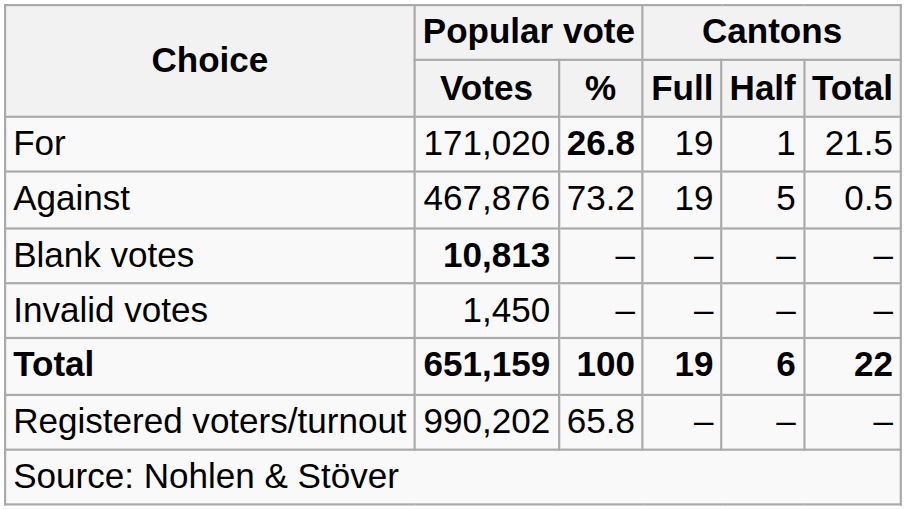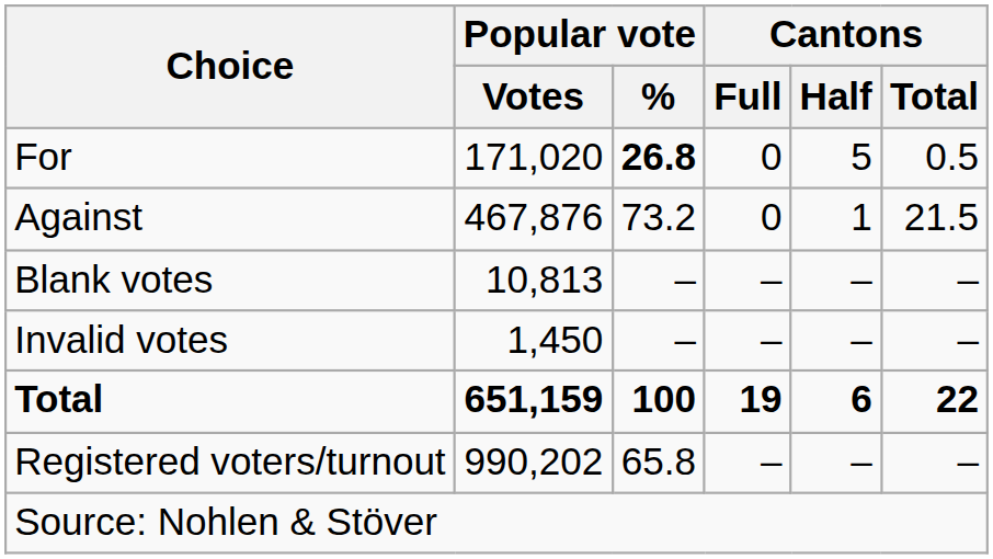For | Cantons / Full: 19 -> 0
For | Cantons / Half: 1 -> 5
For | Cantons / Total: 21.5 -> 0.5
Against | Cantons / Full: 19 -> 0
Against | Cantons / Half: 5 -> 1
Against | Cantons / Total: 0.5 -> 21.5
Blank votes | Popular vote / Votes: bold -> normal
